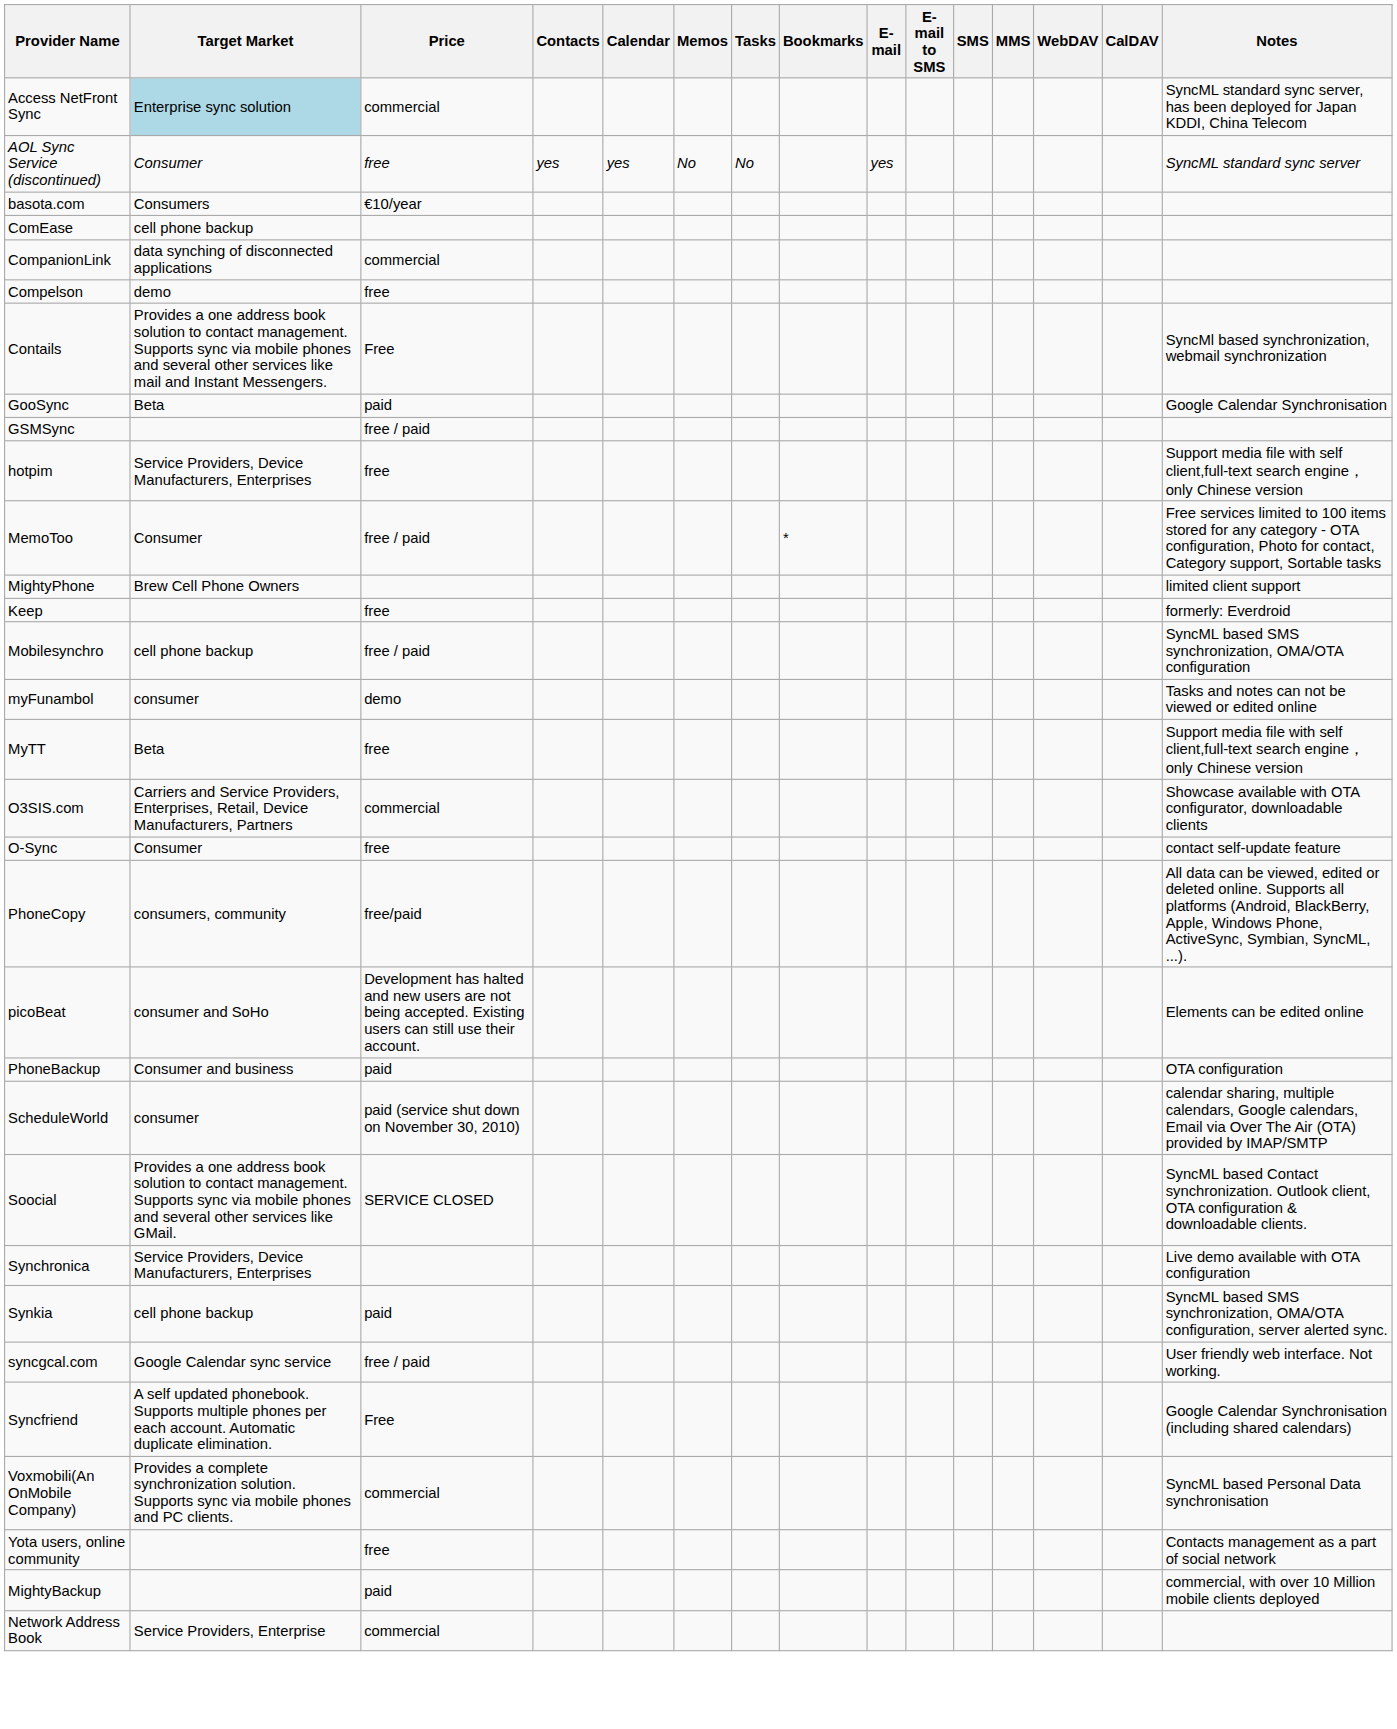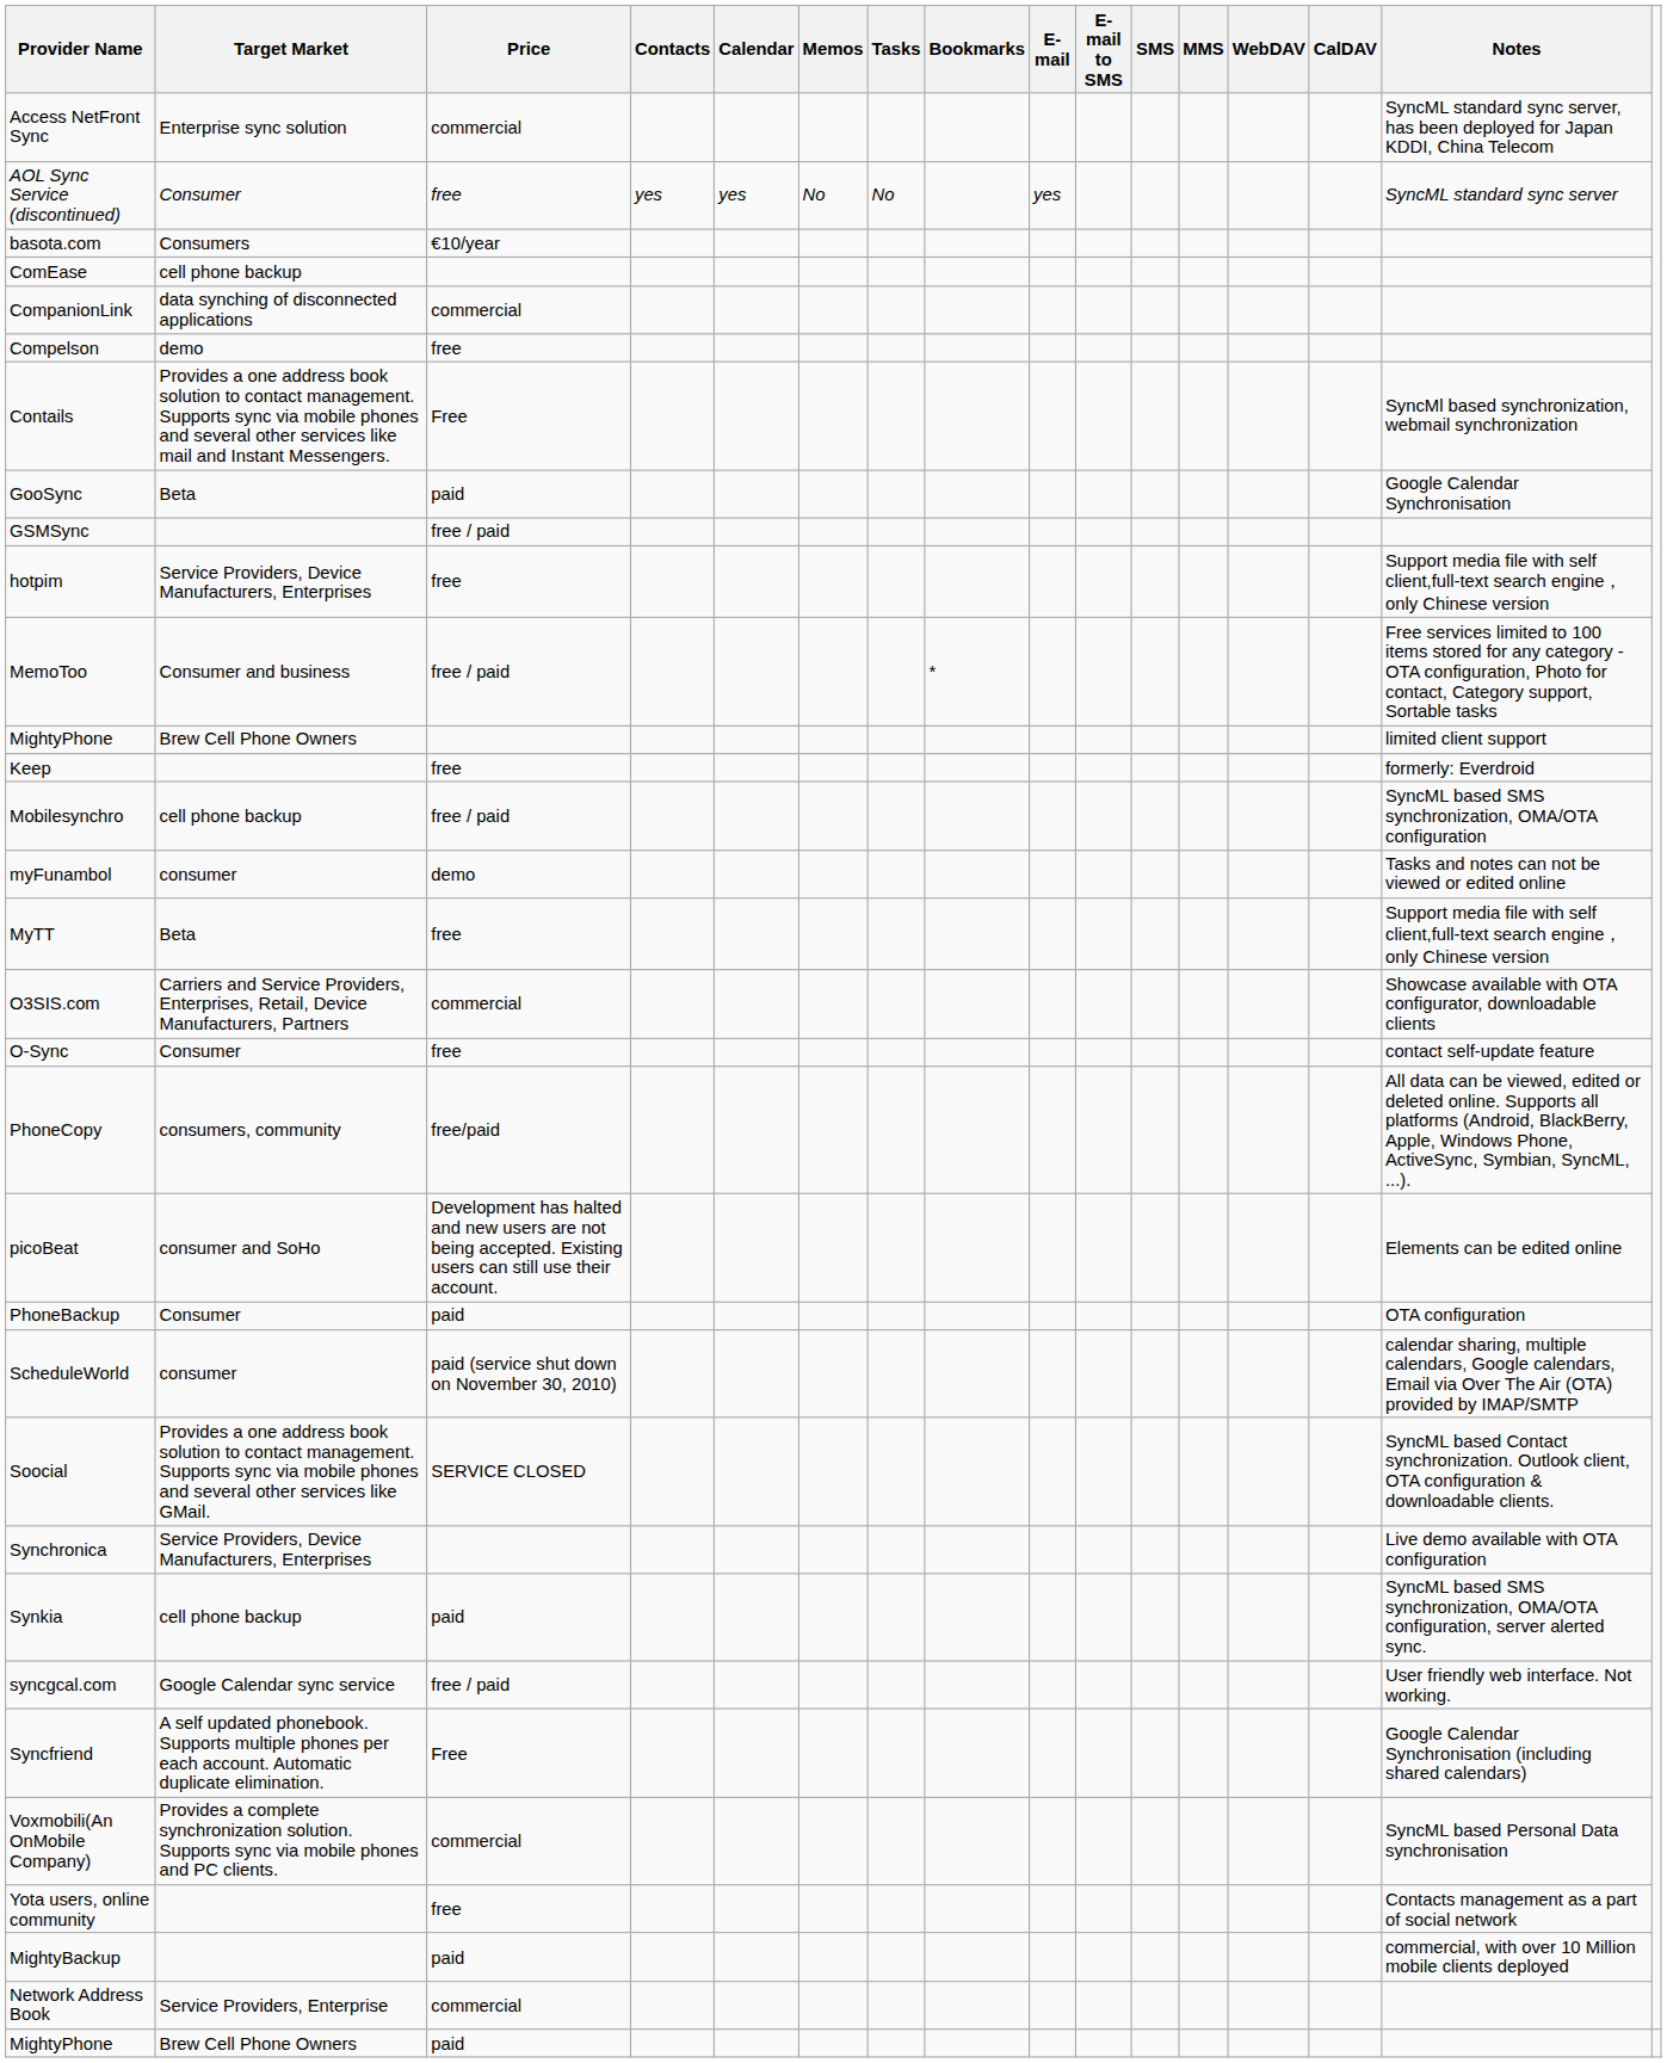Access NetFront Sync | Target Market: lightblue background -> no background
MemoToo | Target Market: Consumer -> Consumer and business
PhoneBackup | Target Market: Consumer and business -> Consumer
+ row: MightyPhone | Brew Cell Phone Owners | paid
